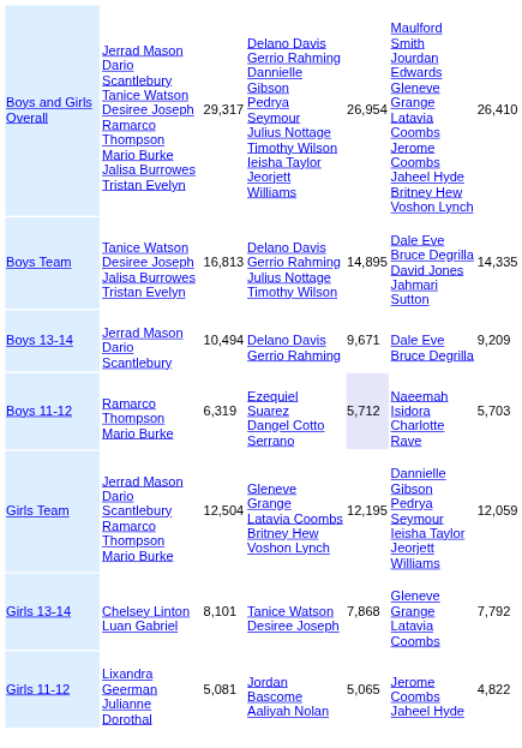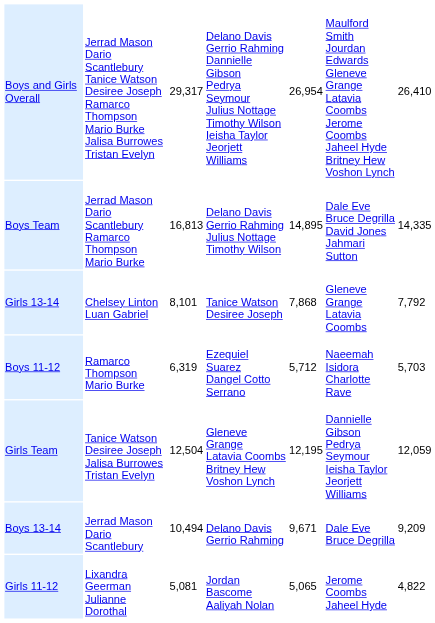Boys Team | column 2: Tanice Watson Desiree Joseph Jalisa Burrowes Tristan Evelyn -> Jerrad Mason Dario Scantlebury Ramarco Thompson Mario Burke
rows swapped: Boys 13-14 <-> Girls 13-14
Boys 11-12 | column 5: lavender background -> no background
Girls Team | column 2: Jerrad Mason Dario Scantlebury Ramarco Thompson Mario Burke -> Tanice Watson Desiree Joseph Jalisa Burrowes Tristan Evelyn
